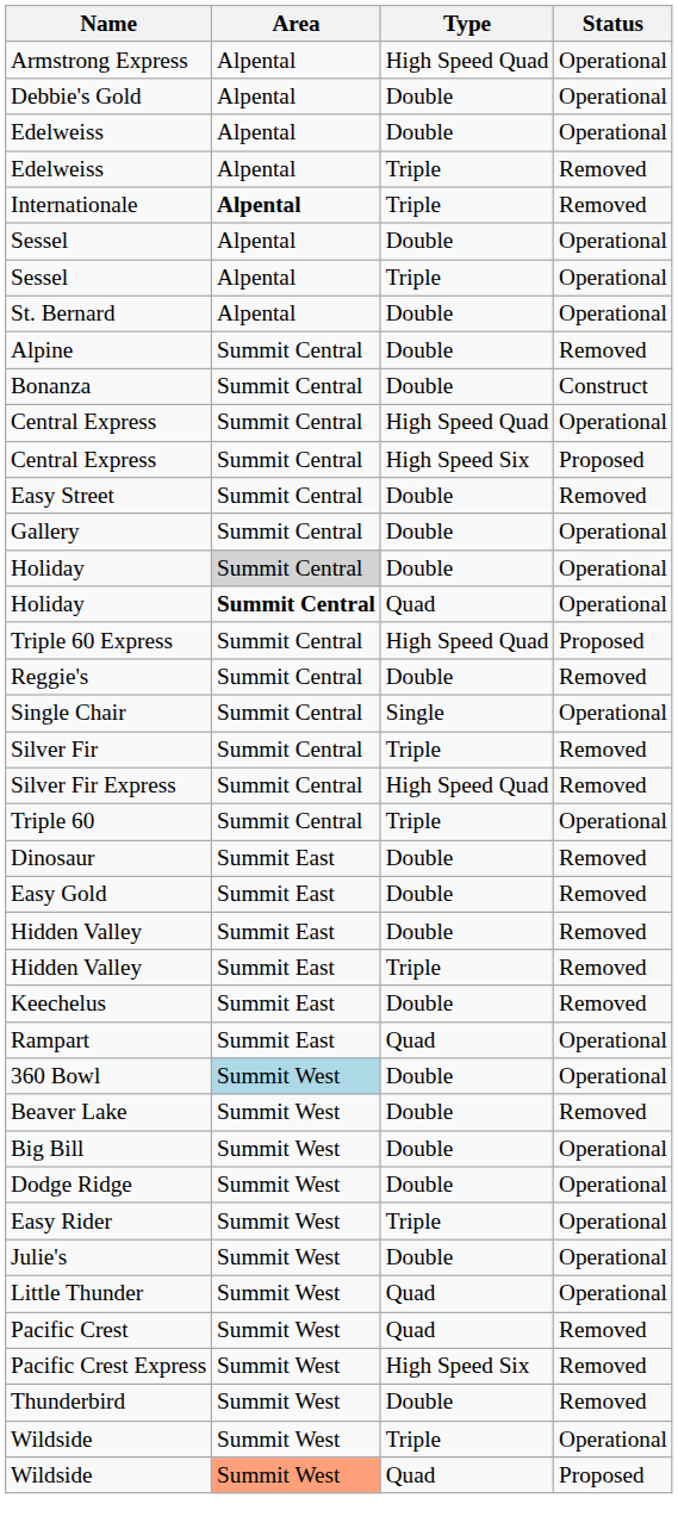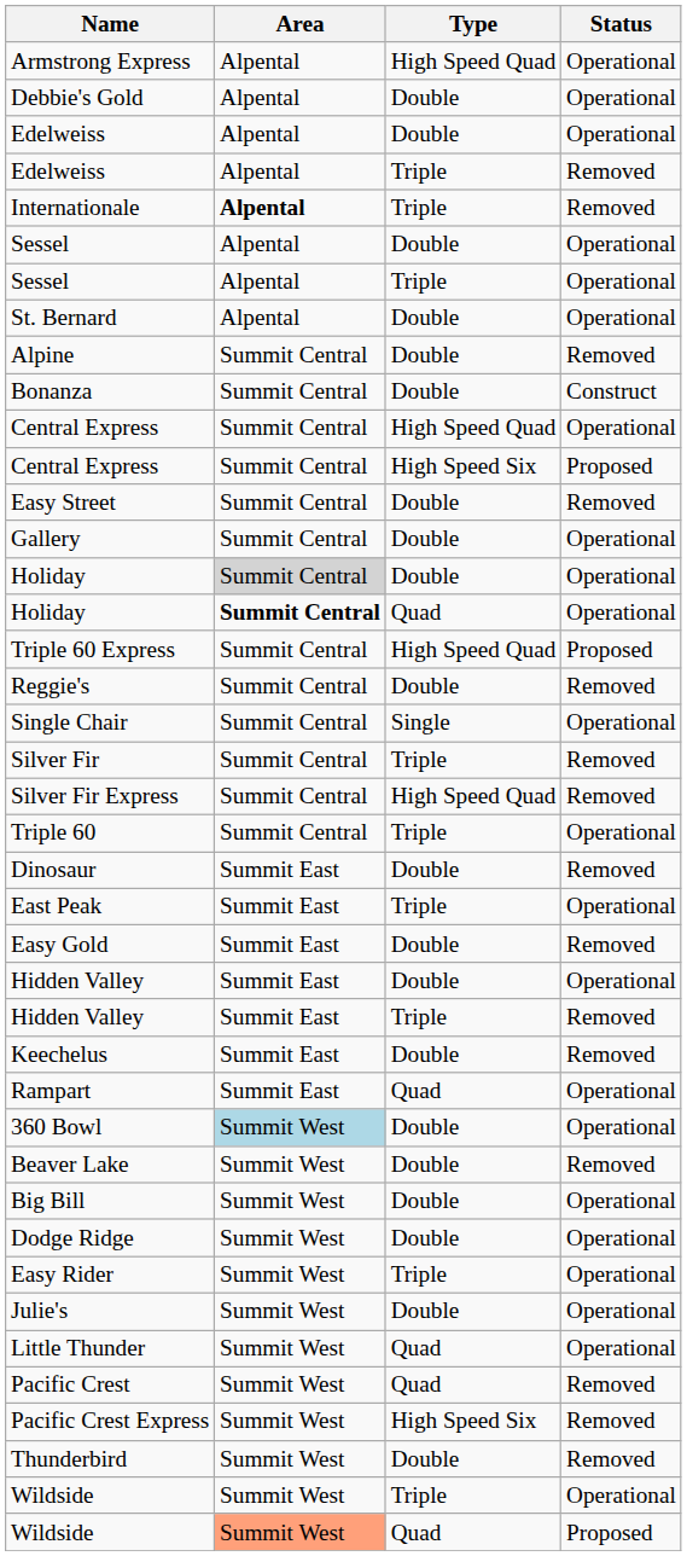+ row: East Peak | Summit East | Triple | Operational
Hidden Valley / Double | Status: Removed -> Operational
